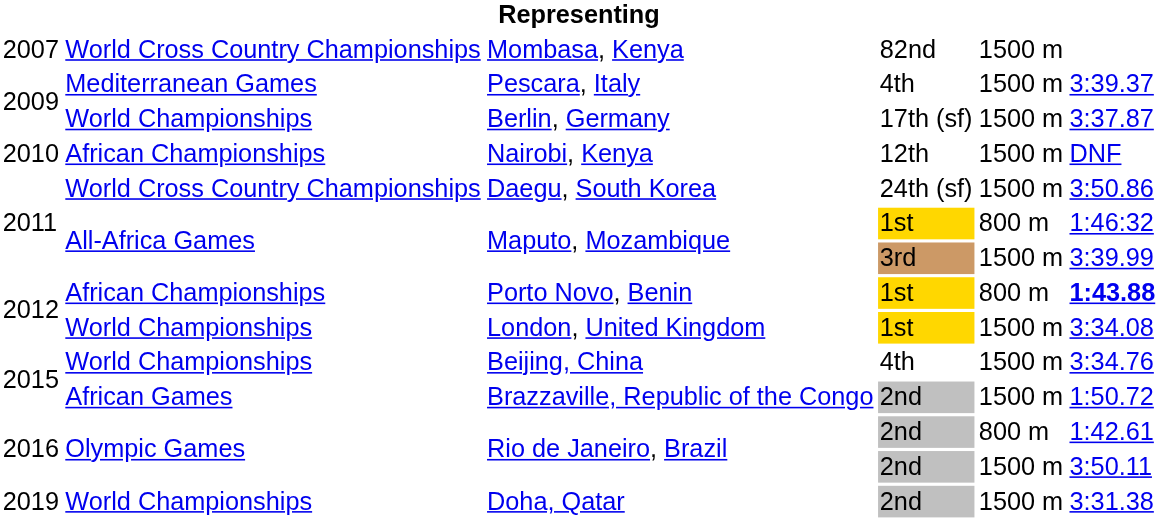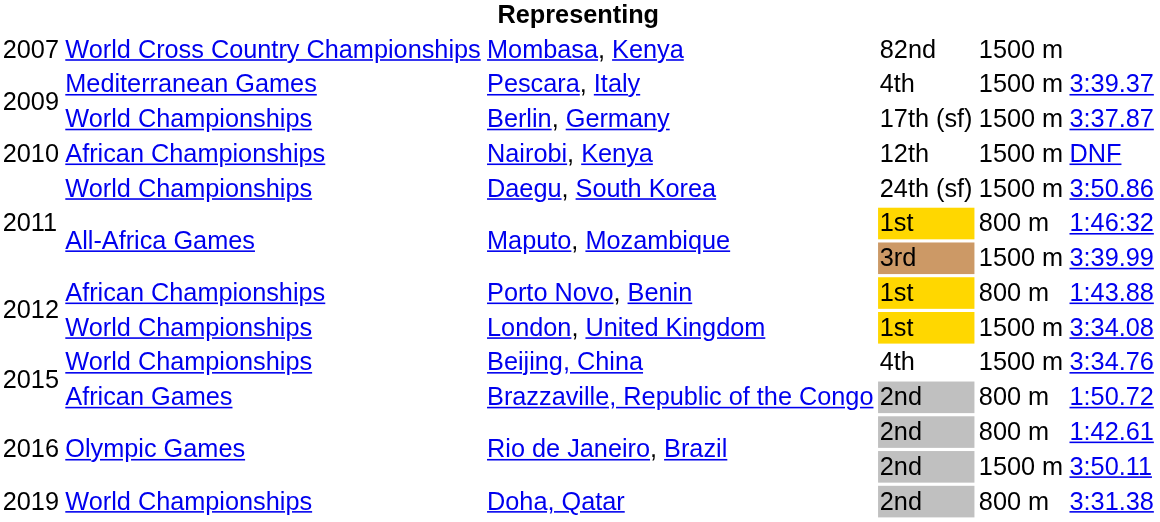Daegu, South Korea | column 2: World Cross Country Championships -> World Championships
Porto Novo, Benin | column 6: bold -> normal
Brazzaville, Republic of the Congo | column 5: 1500 m -> 800 m
Doha, Qatar | column 5: 1500 m -> 800 m
